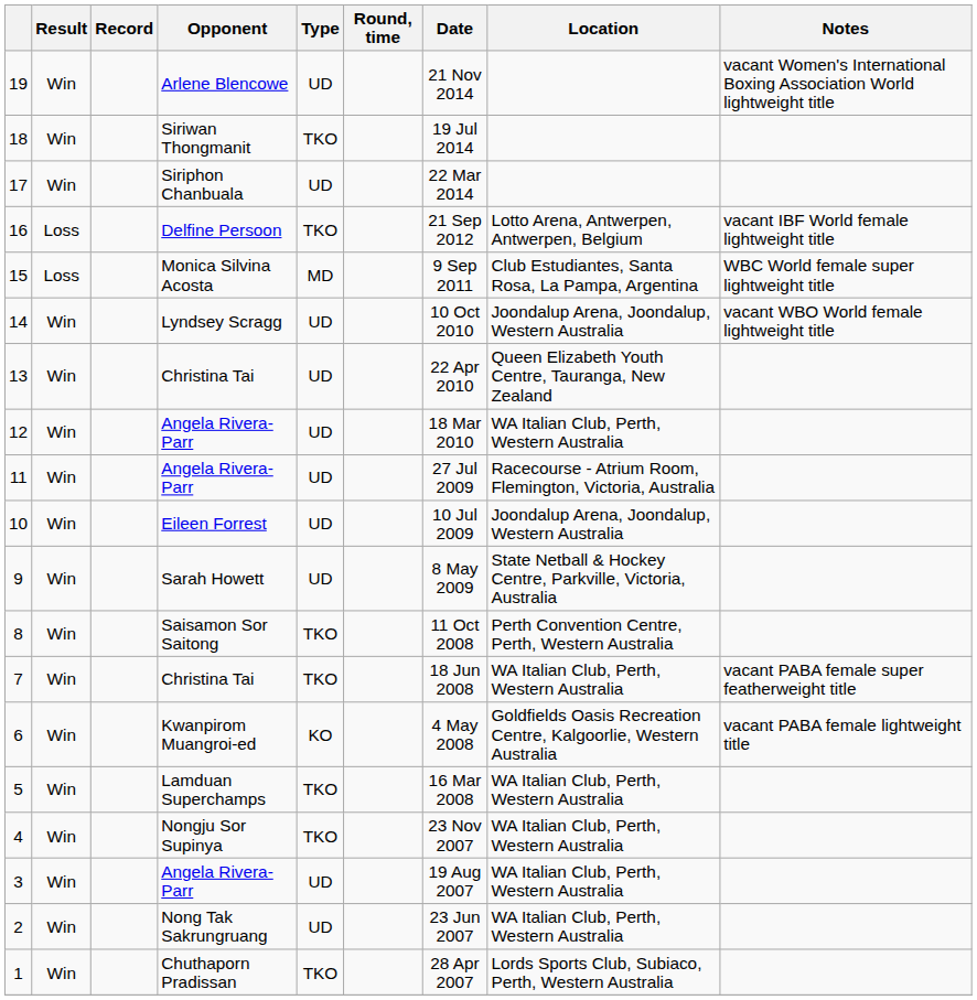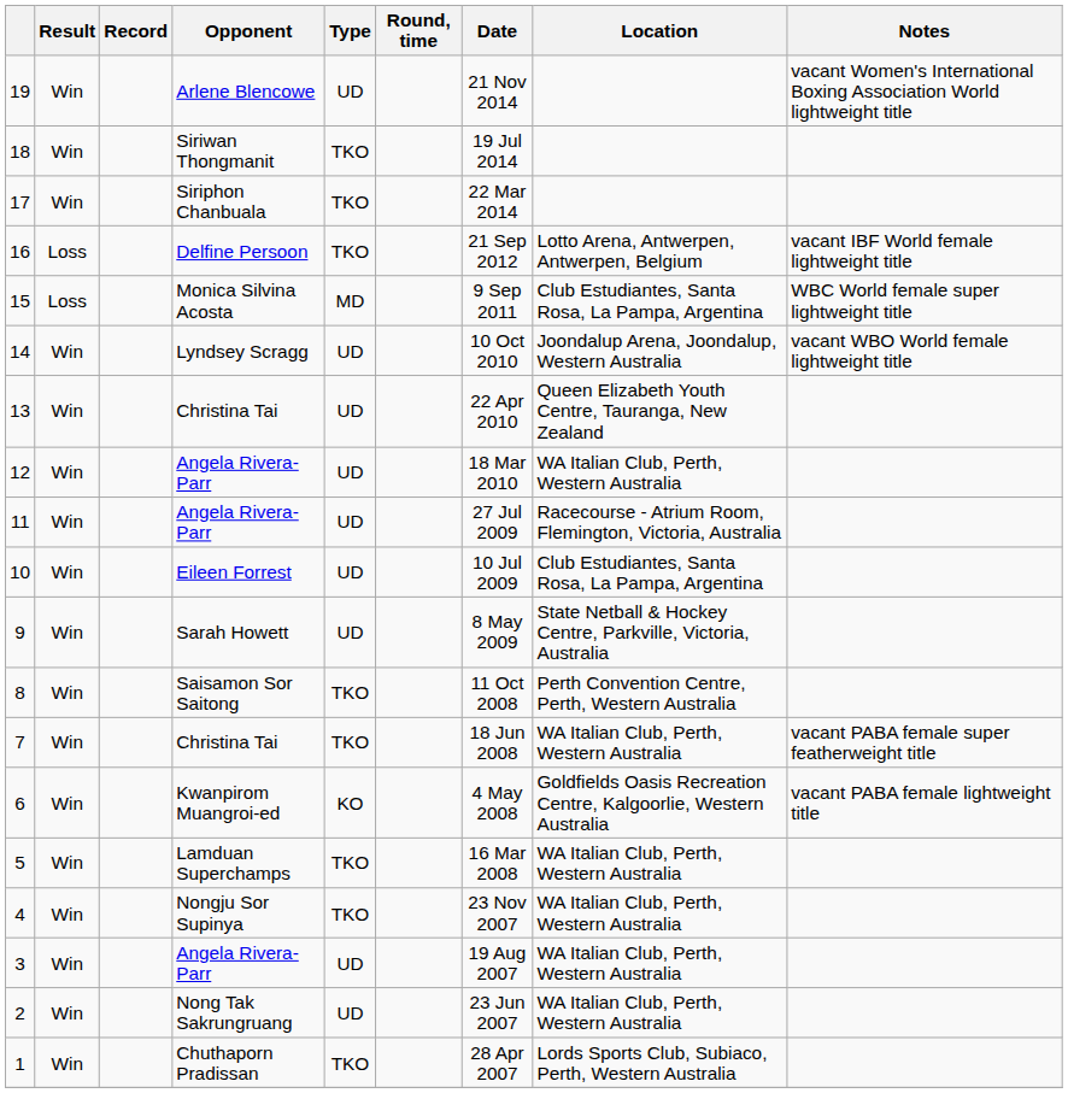17 | Type: UD -> TKO
10 | Location: Joondalup Arena, Joondalup, Western Australia -> Club Estudiantes, Santa Rosa, La Pampa, Argentina
